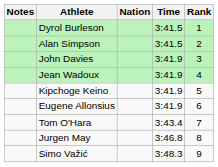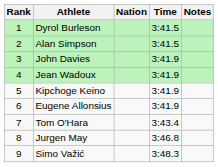columns swapped: Rank <-> Notes
